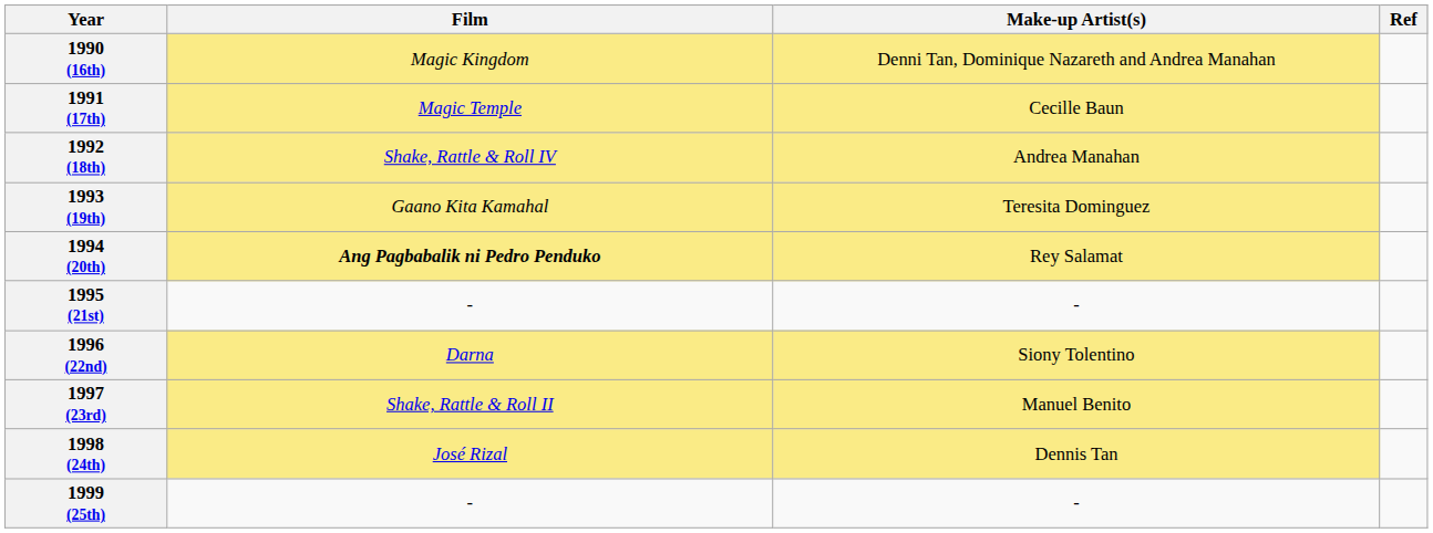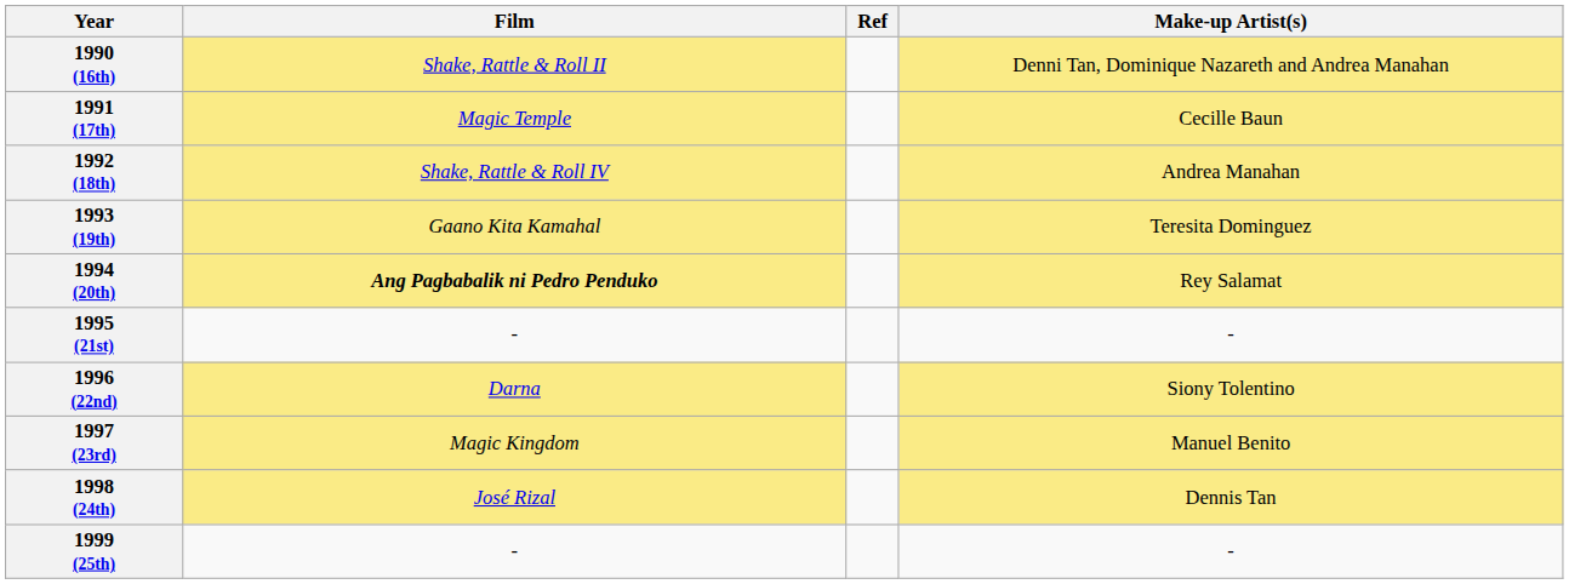columns swapped: Make-up Artist(s) <-> Ref
1990 (16th) | Film: Magic Kingdom -> Shake, Rattle & Roll II
1997 (23rd) | Film: Shake, Rattle & Roll II -> Magic Kingdom
